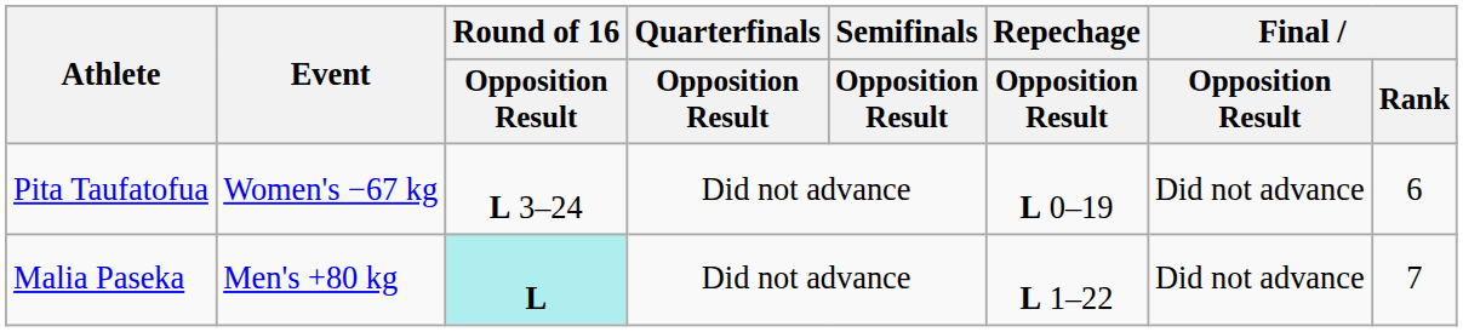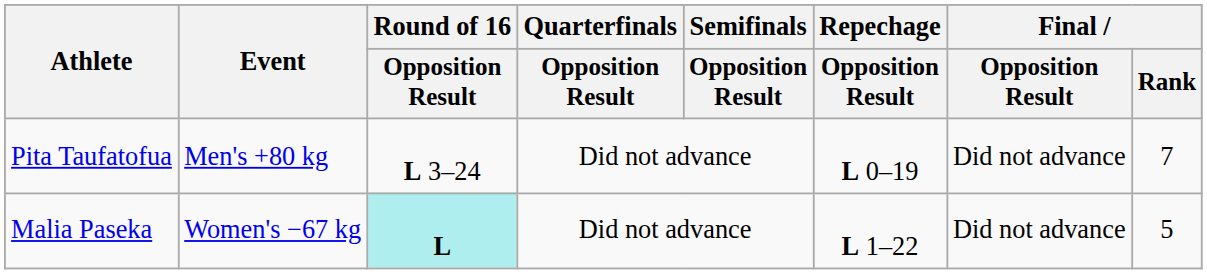Pita Taufatofua | Event: Women's −67 kg -> Men's +80 kg
Pita Taufatofua | Final / Rank: 6 -> 7
Malia Paseka | Event: Men's +80 kg -> Women's −67 kg
Malia Paseka | Final / Rank: 7 -> 5
